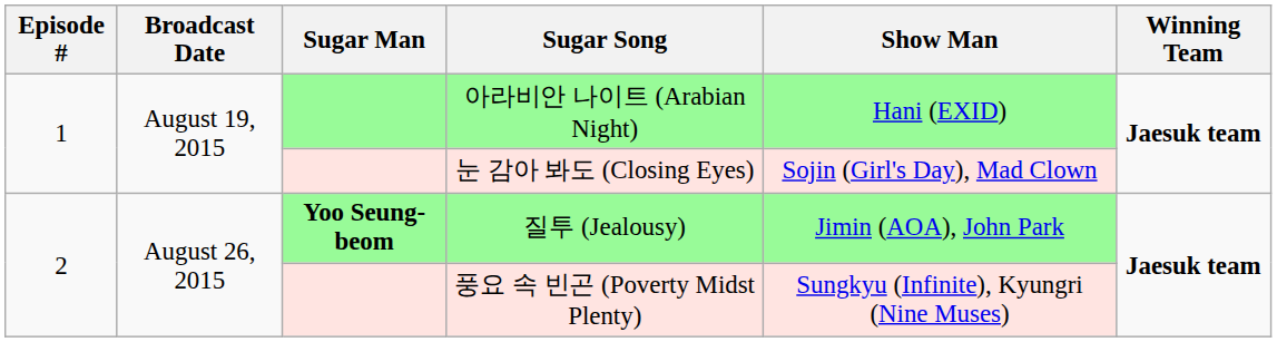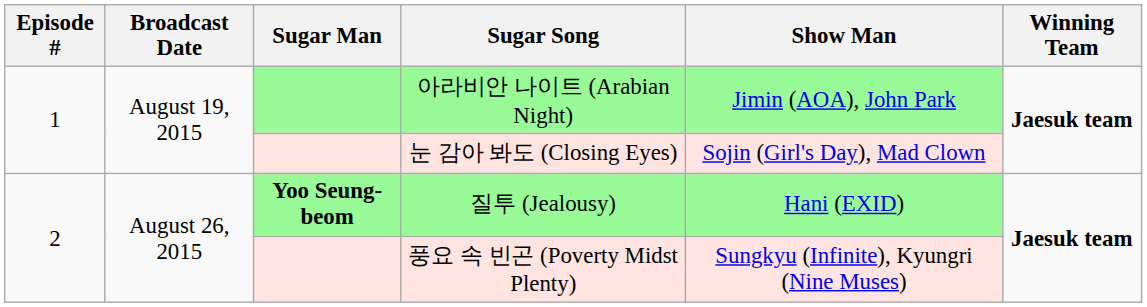아라비안 나이트 (Arabian Night) | Show Man: Hani (EXID) -> Jimin (AOA), John Park
질투 (Jealousy) | Show Man: Jimin (AOA), John Park -> Hani (EXID)
